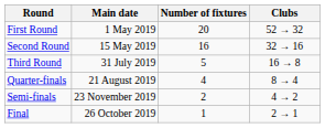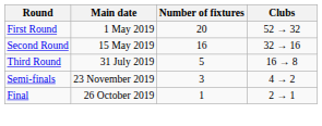- row: Quarter-finals | 21 August 2019 | 4 | 8 → 4
Semi-finals | Number of fixtures: 2 -> 3
